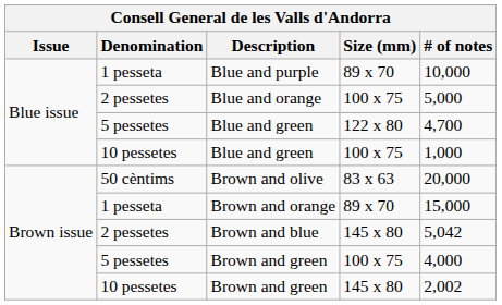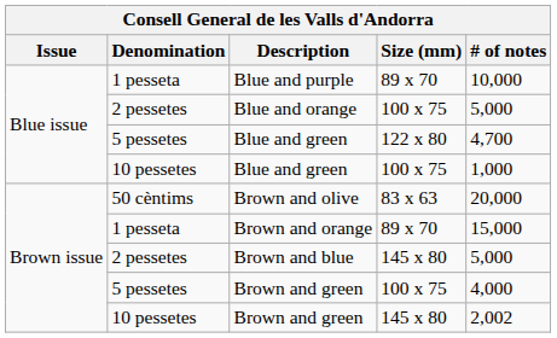Brown and blue | # of notes: 5,042 -> 5,000
